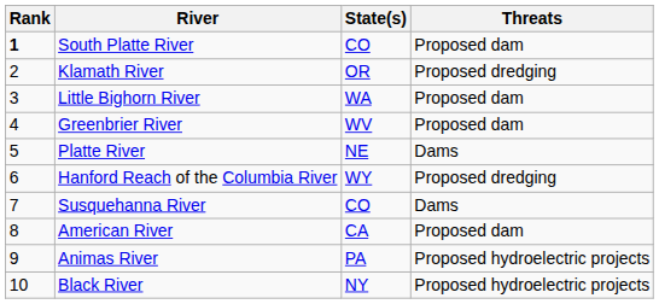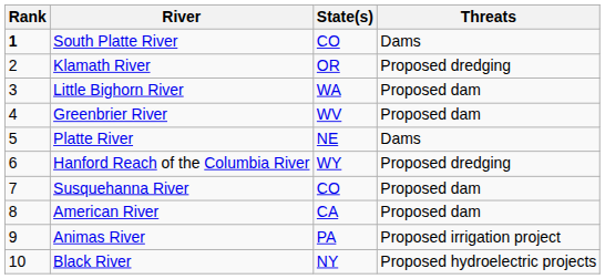South Platte River | Threats: Proposed dam -> Dams
Susquehanna River | Threats: Dams -> Proposed dam
Animas River | Threats: Proposed hydroelectric projects -> Proposed irrigation project
